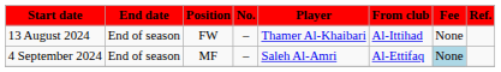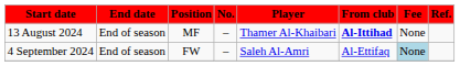13 August 2024 | Position: FW -> MF
13 August 2024 | From club: normal -> bold
4 September 2024 | Position: MF -> FW
